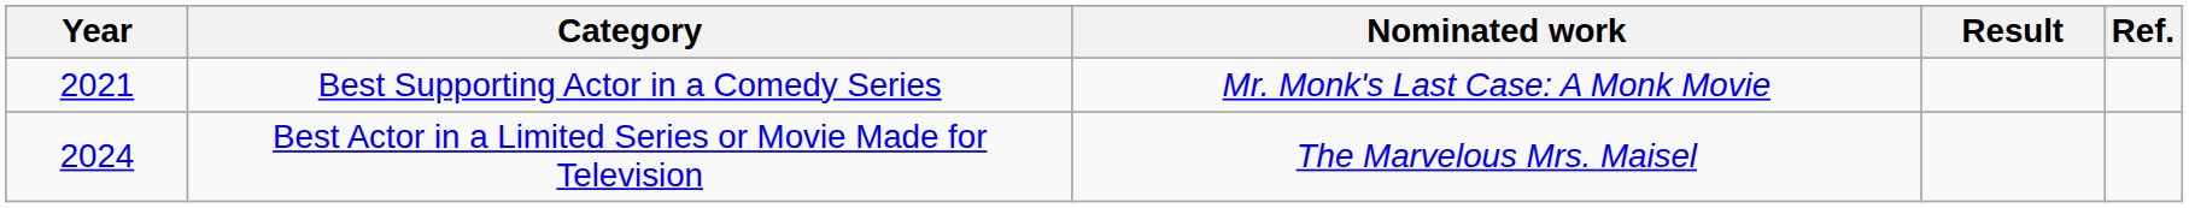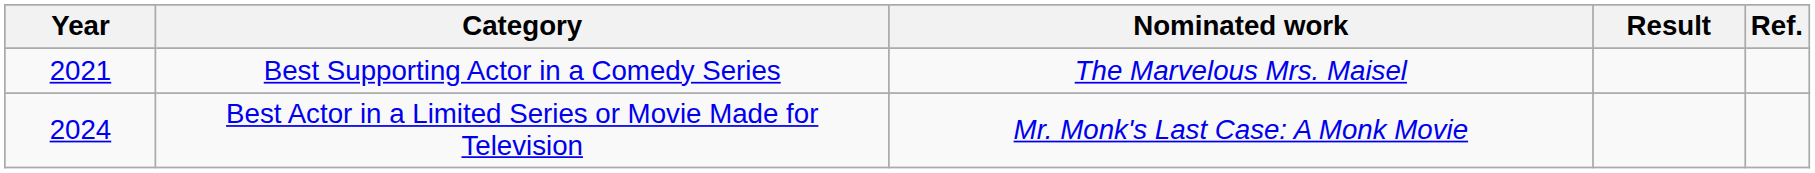Best Supporting Actor in a Comedy Series | Nominated work: Mr. Monk's Last Case: A Monk Movie -> The Marvelous Mrs. Maisel
Best Actor in a Limited Series or Movie Made for Television | Nominated work: The Marvelous Mrs. Maisel -> Mr. Monk's Last Case: A Monk Movie
